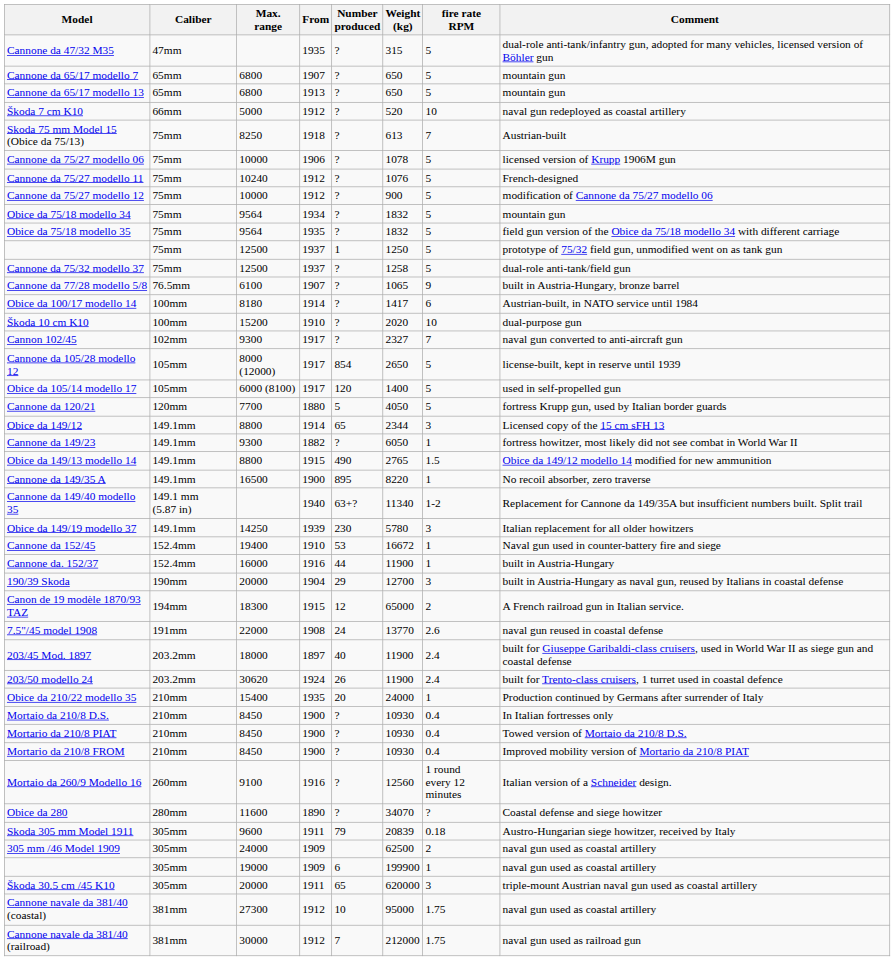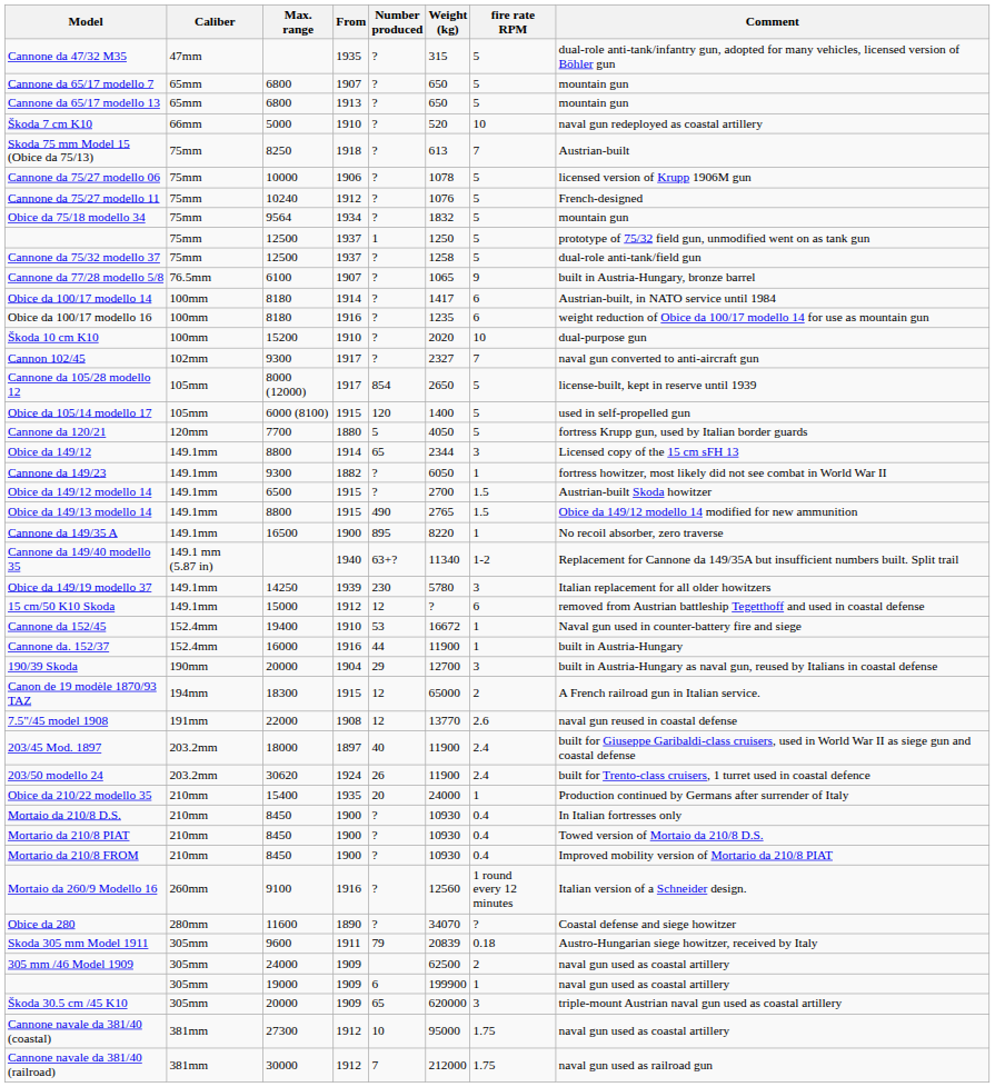Škoda 7 cm K10 | From: 1912 -> 1910
- row: Cannone da 75/27 modello 12 | 75mm | 10000 | 1912 | ? | 900 | 5 | modification of Cannone da 75/27 modello 06
- row: Obice da 75/18 modello 35 | 75mm | 9564 | 1935 | ? | 1832 | 5 | field gun version of the Obice da 75/18 modello 34 with different carriage
+ row: Obice da 100/17 modello 16 | 100mm | 8180 | 1916 | ? | 1235 | 6 | weight reduction of Obice da 100/17 modello 14 for use as mountain gun
Obice da 105/14 modello 17 | From: 1917 -> 1915
+ row: Obice da 149/12 modello 14 | 149.1mm | 6500 | 1915 | ? | 2700 | 1.5 | Austrian-built Skoda howitzer
+ row: 15 cm/50 K10 Skoda | 149.1mm | 15000 | 1912 | 12 | ? | 6 | removed from Austrian battleship Tegetthoff and used in coastal defense
7.5"/45 model 1908 | Number produced: 24 -> 12
Škoda 30.5 cm /45 K10 | From: 1911 -> 1909
